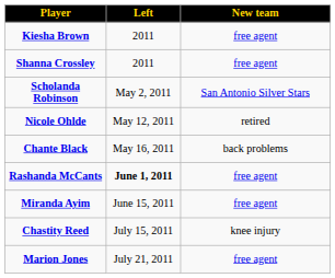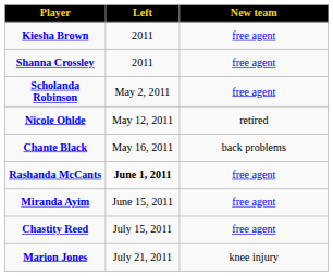Scholanda Robinson | New team: San Antonio Silver Stars -> free agent
Chastity Reed | New team: knee injury -> free agent
Marion Jones | New team: free agent -> knee injury
